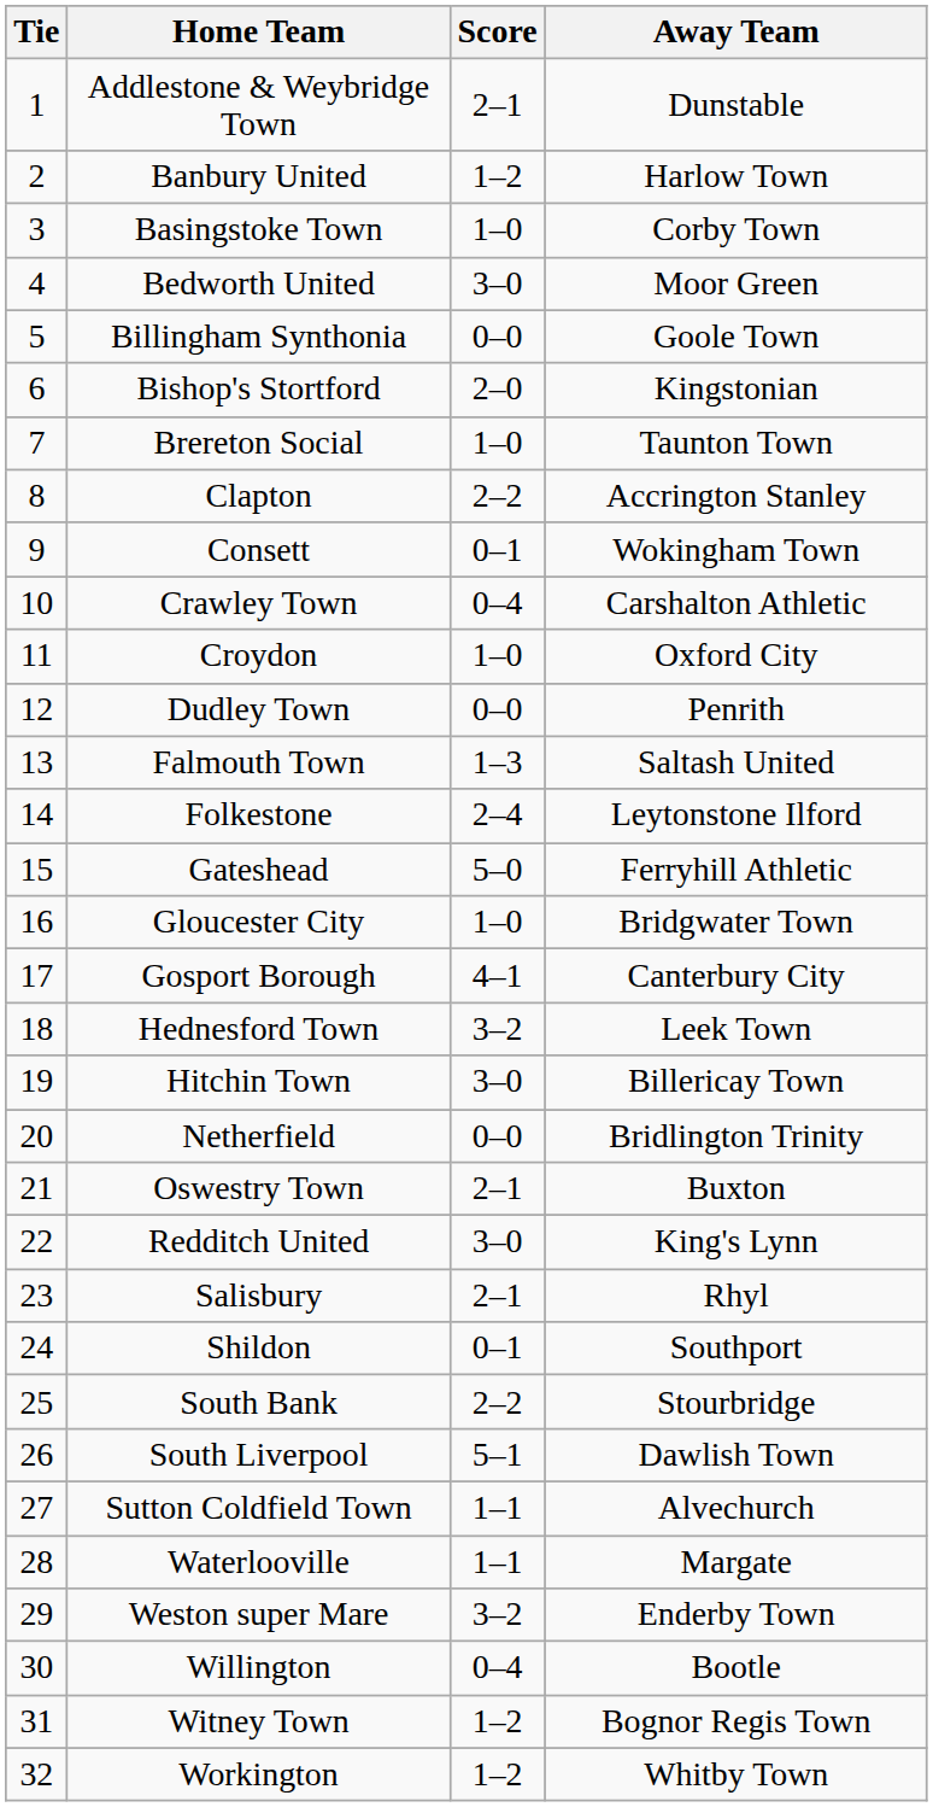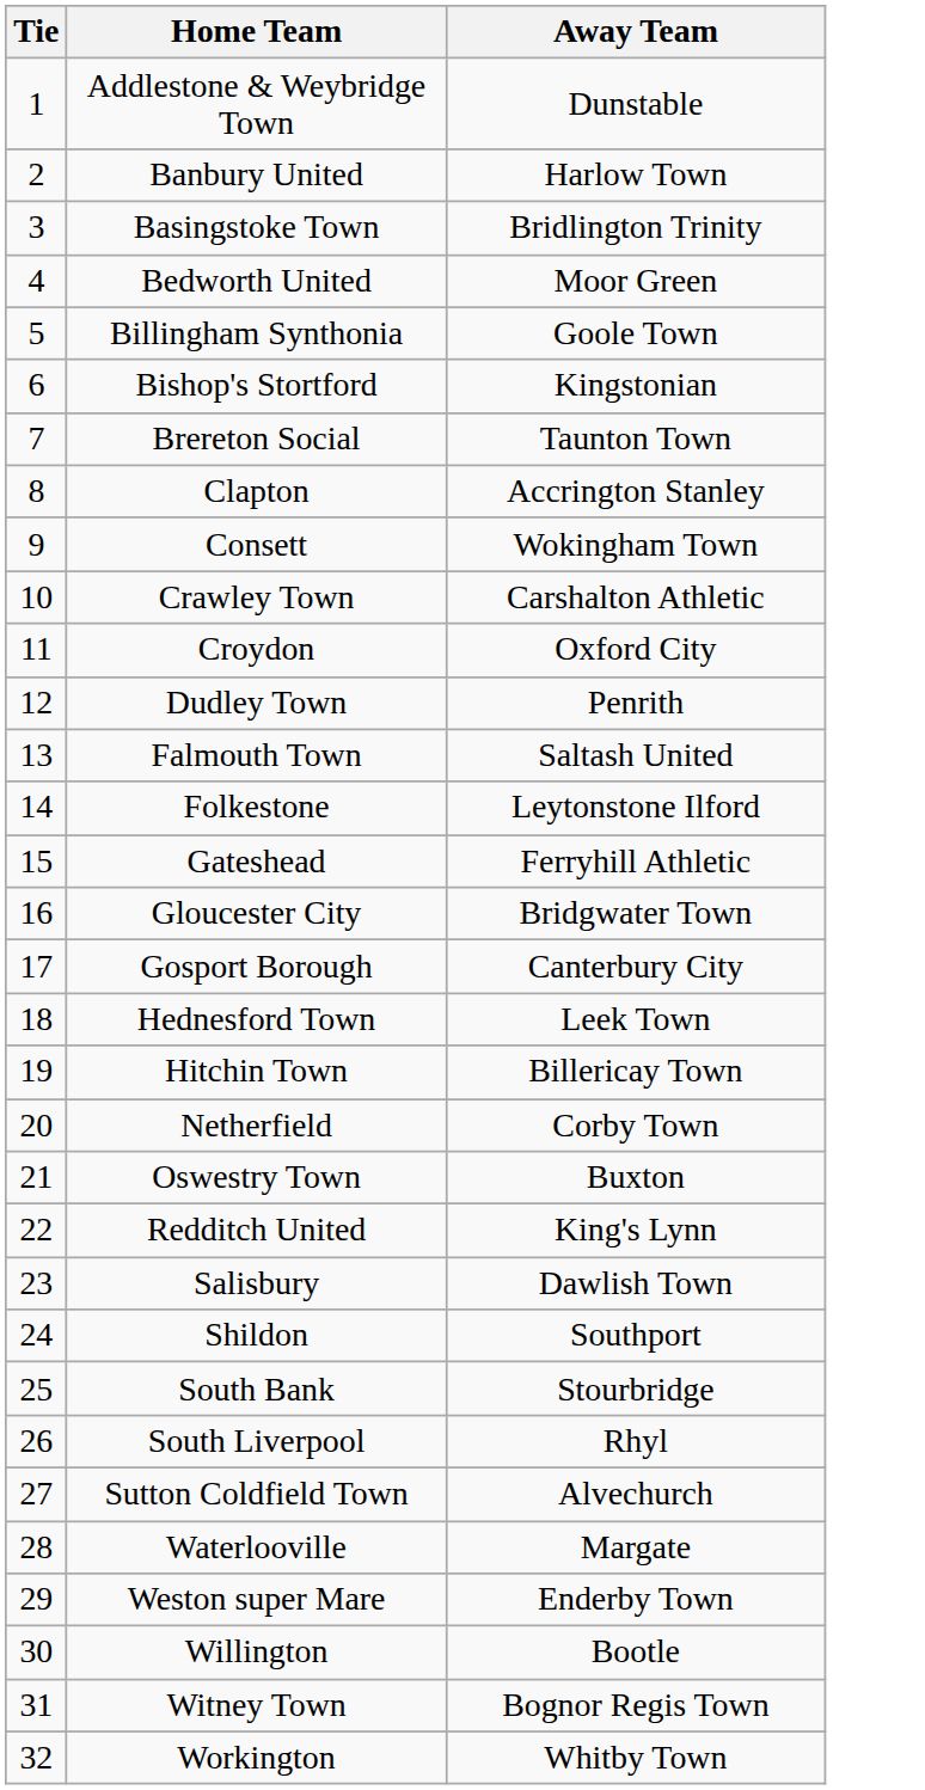- column: Score | 2–1 | 1–2 | 1–0 | 3–0 | 0–0 | 2–0 | 1–0 | 2–2 | 0–1 | 0–4 | 1–0 | 0–0 | 1–3 | 2–4 | 5–0 | 1–0 | 4–1 | 3–2 | 3–0 | 0–0 | 2–1 | 3–0 | 2–1 | 0–1 | 2–2 | 5–1 | 1–1 | 1–1 | 3–2 | 0–4 | 1–2 | 1–2
Basingstoke Town | Away Team: Corby Town -> Bridlington Trinity
Netherfield | Away Team: Bridlington Trinity -> Corby Town
Salisbury | Away Team: Rhyl -> Dawlish Town
South Liverpool | Away Team: Dawlish Town -> Rhyl
